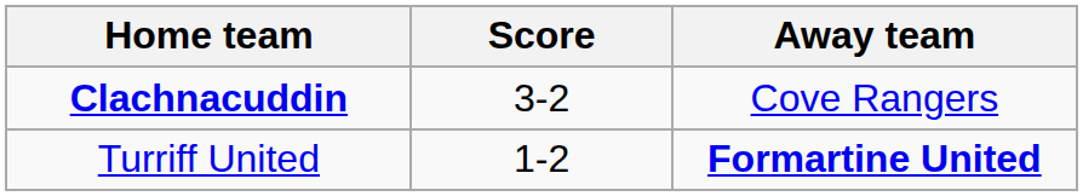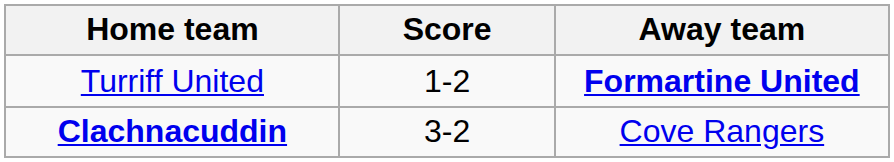rows swapped: Clachnacuddin <-> Turriff United
